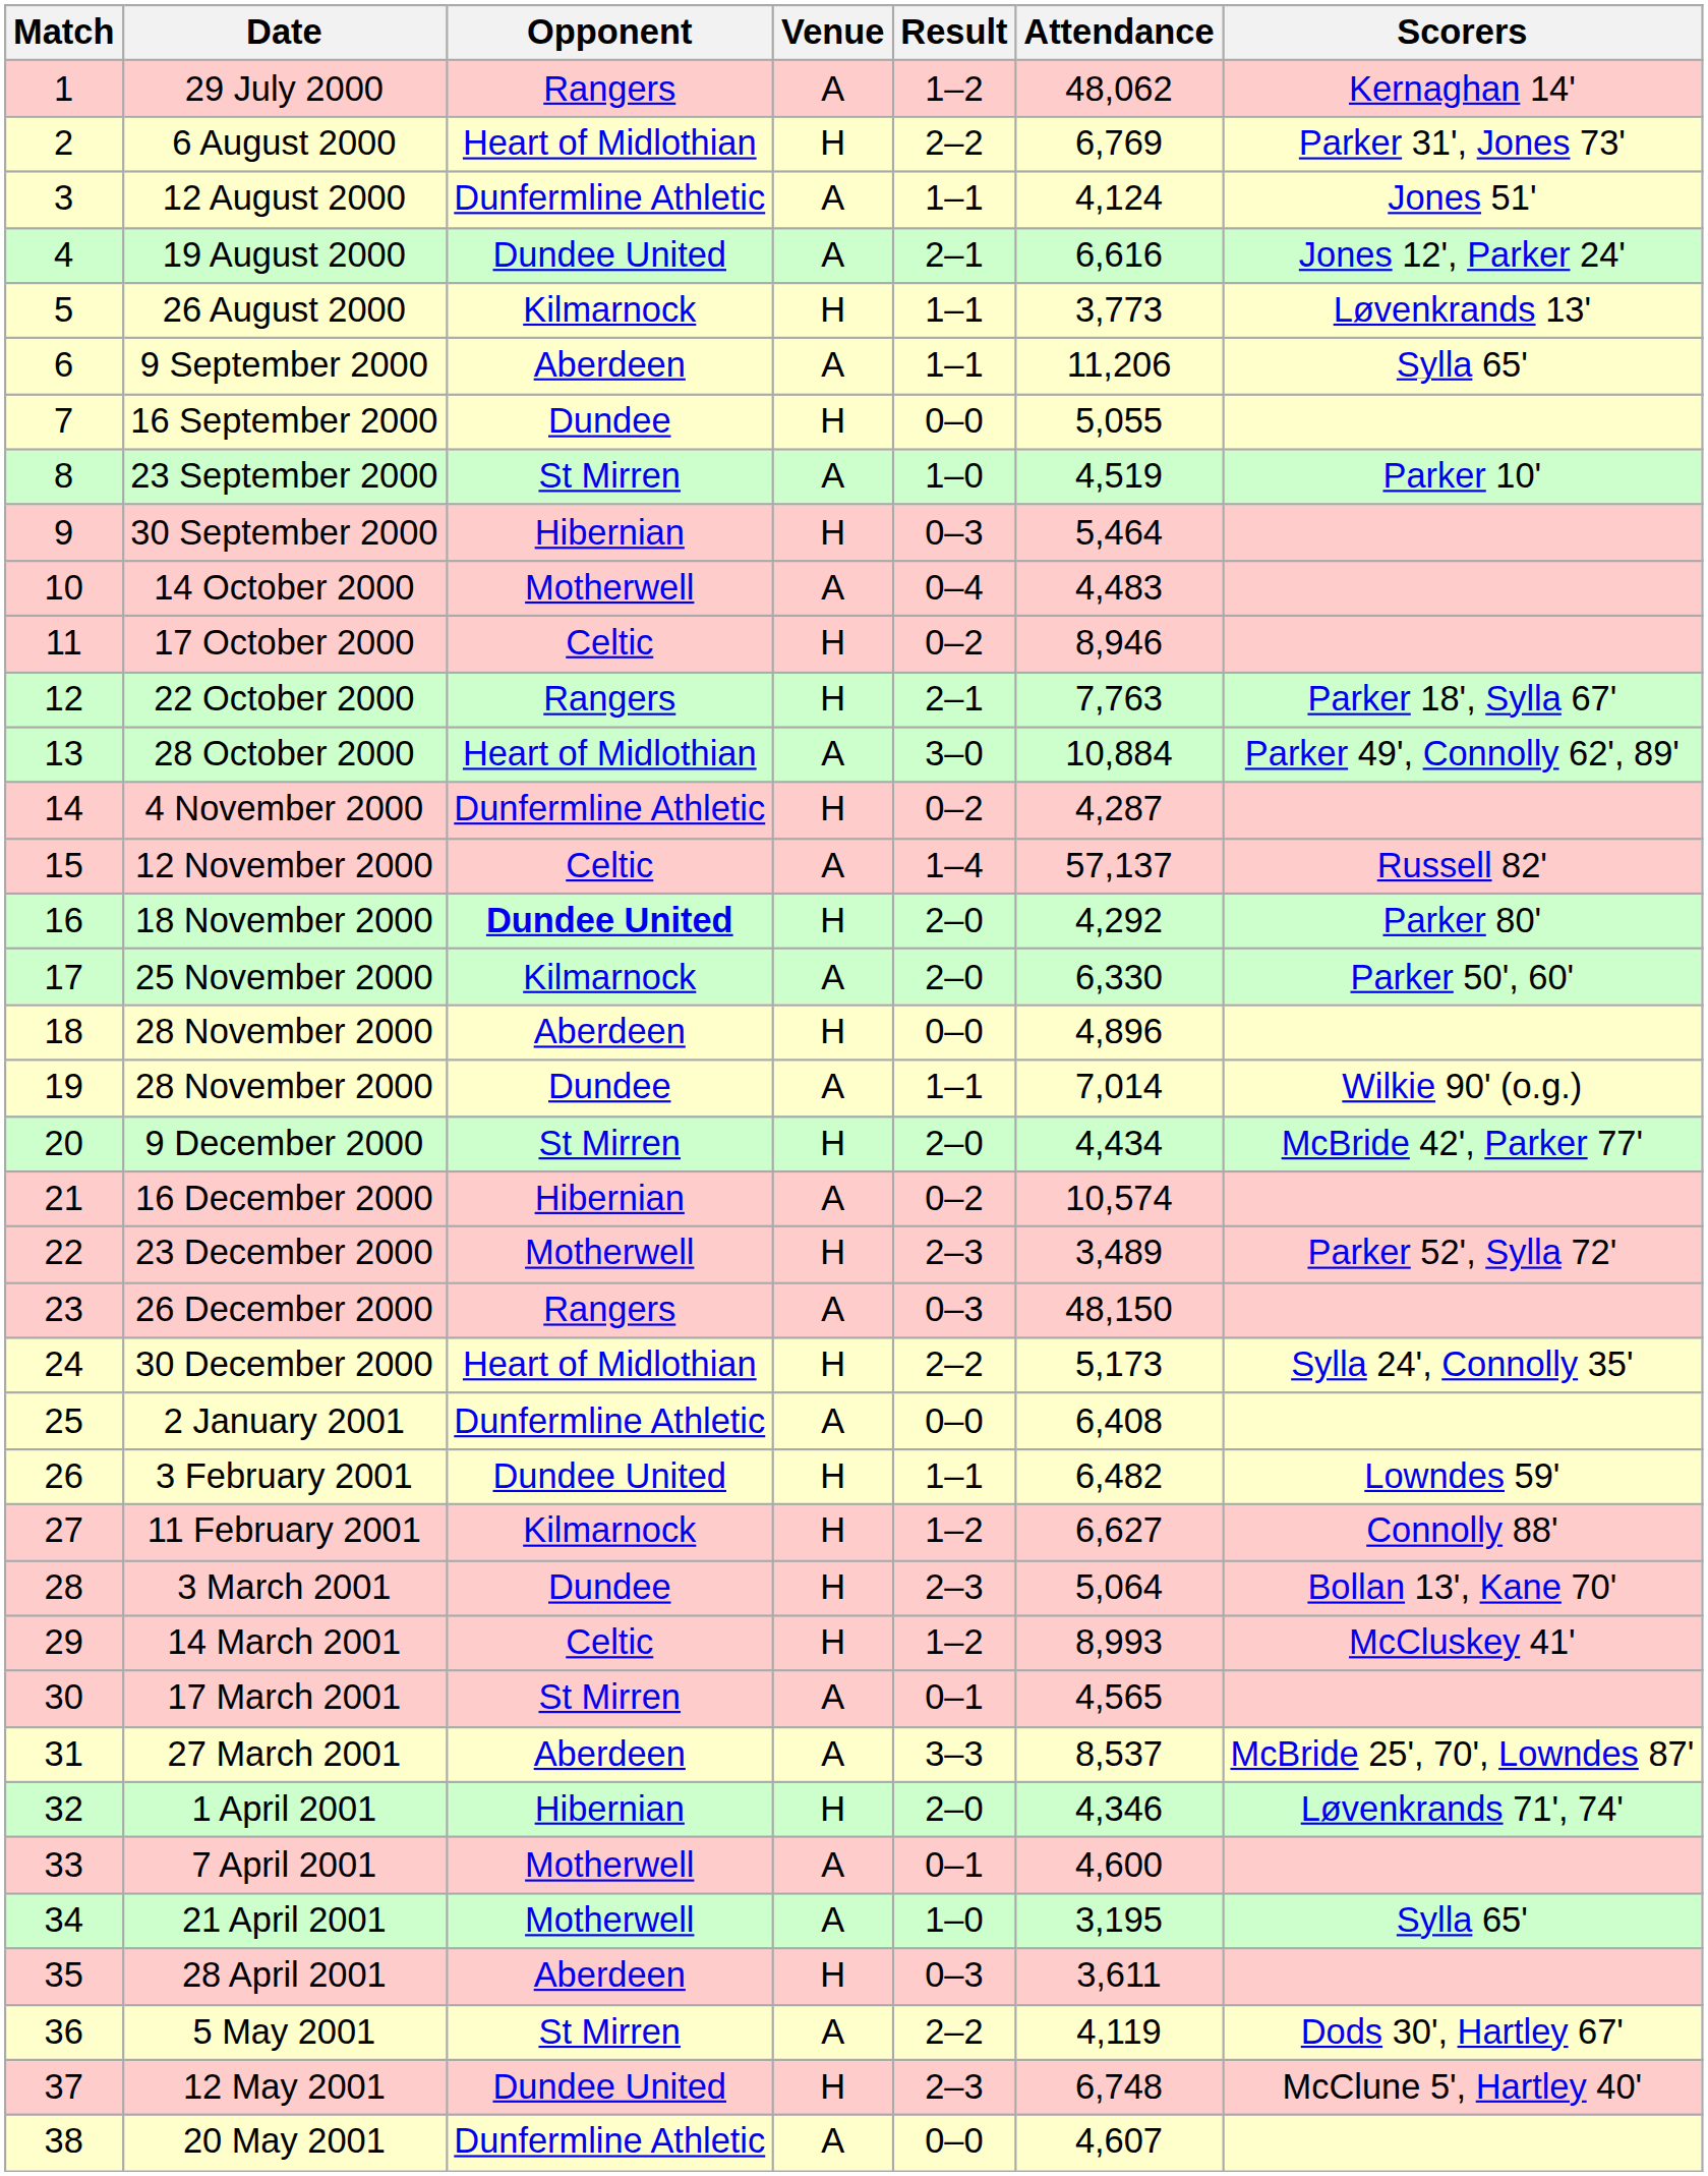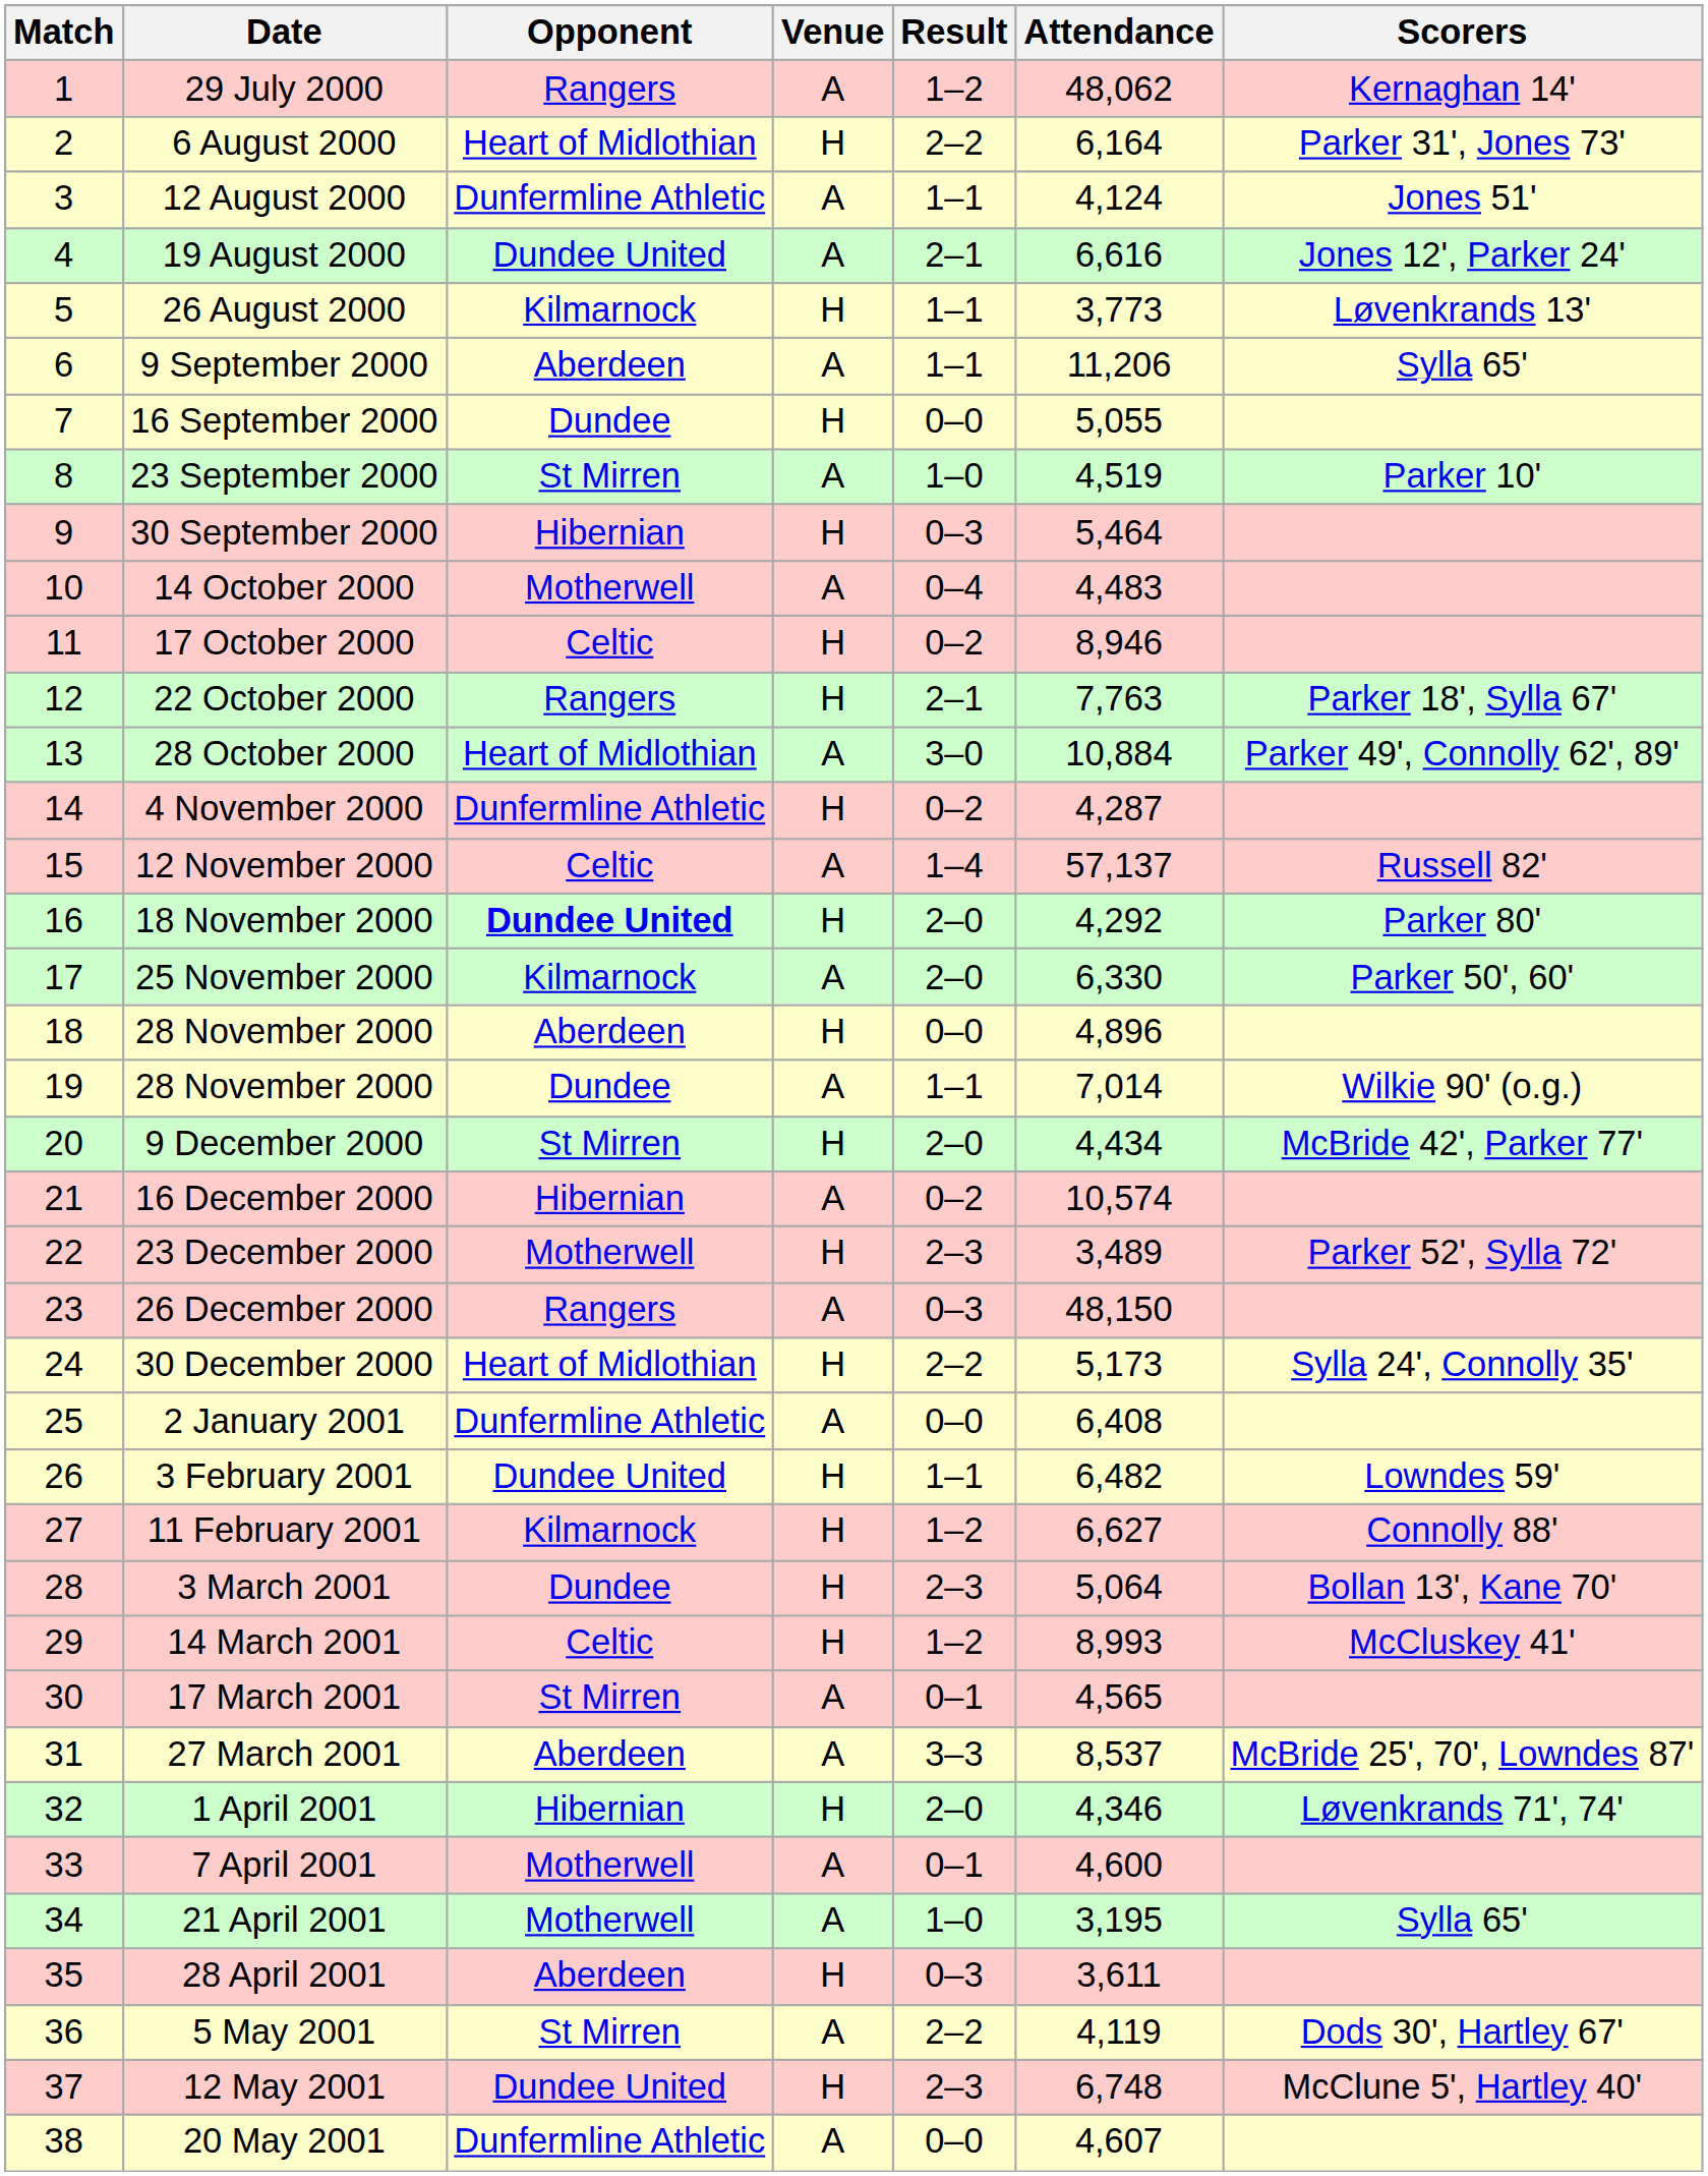6 August 2000 | Attendance: 6,769 -> 6,164
